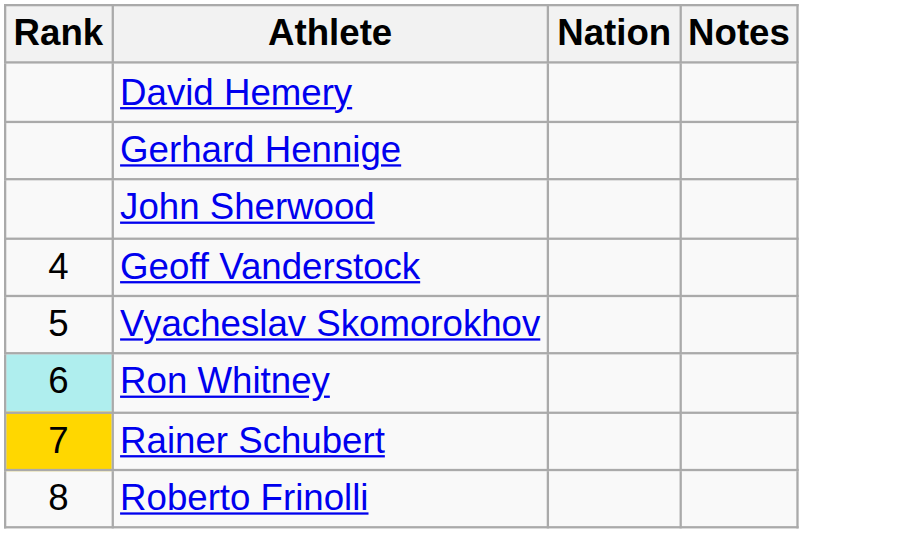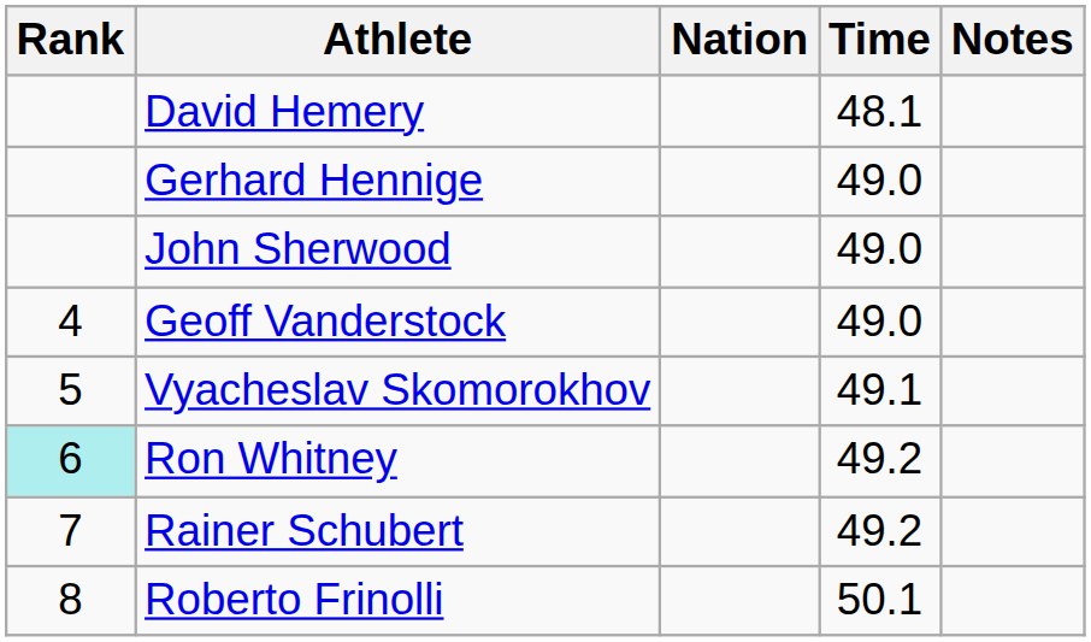+ column: Time | 48.1 | 49.0 | 49.0 | 49.0 | 49.1 | 49.2 | 49.2 | 50.1
Rainer Schubert | Rank: gold background -> no background
